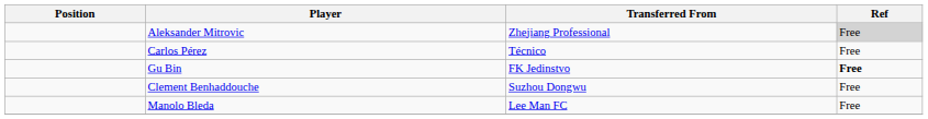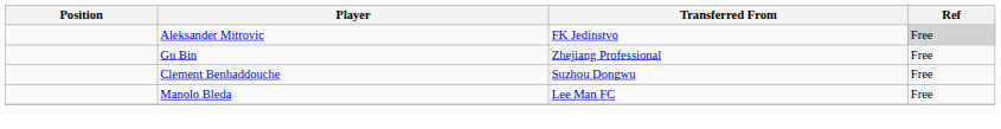Aleksander Mitrovic | Transferred From: Zhejiang Professional -> FK Jedinstvo
- row: Carlos Pérez | Técnico | Free
Gu Bin | Transferred From: FK Jedinstvo -> Zhejiang Professional
Gu Bin | Ref: bold -> normal
